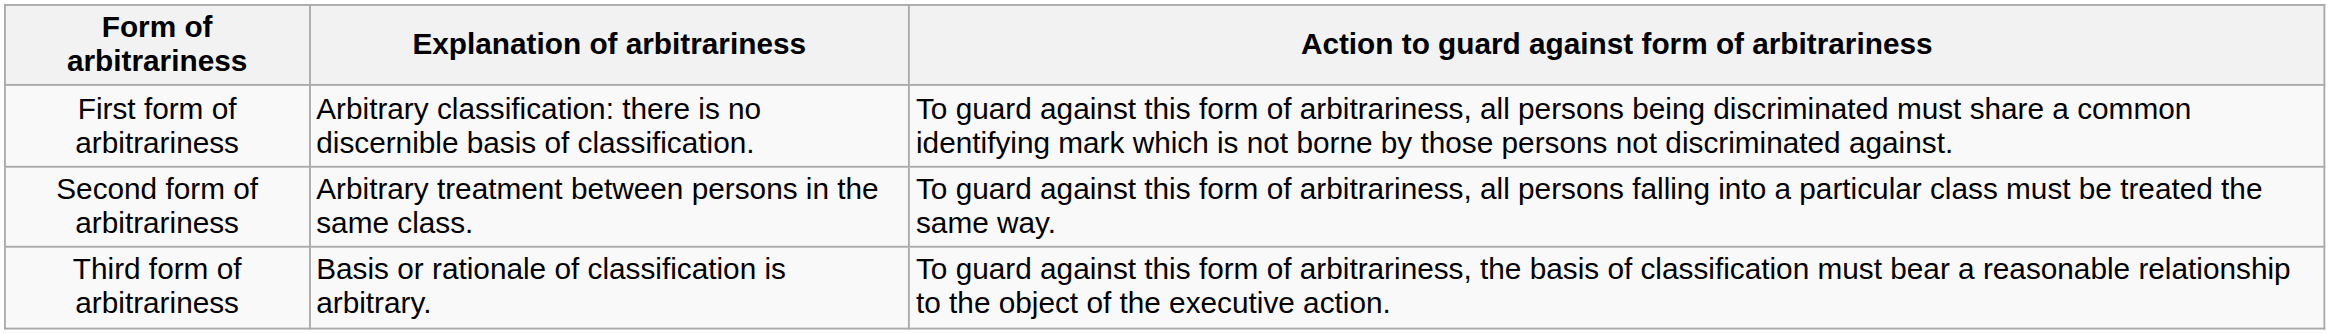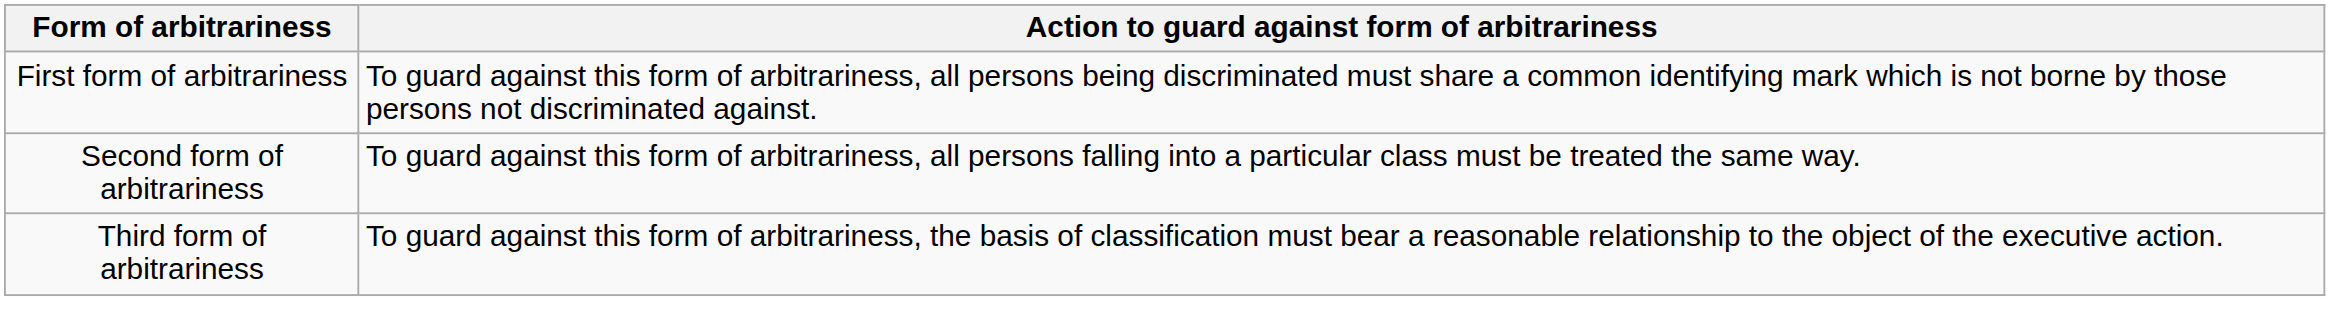- column: Explanation of arbitrariness | Arbitrary classification: there is no discernible basis of classification. | Arbitrary treatment between persons in the same class. | Basis or rationale of classification is arbitrary.
